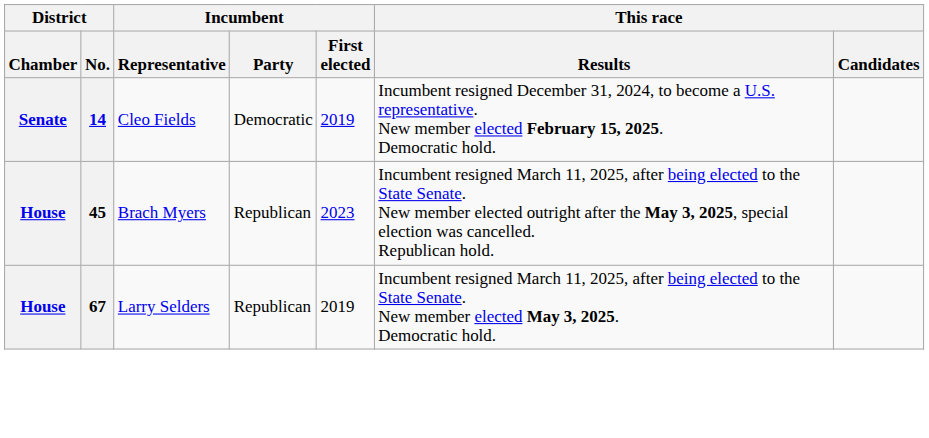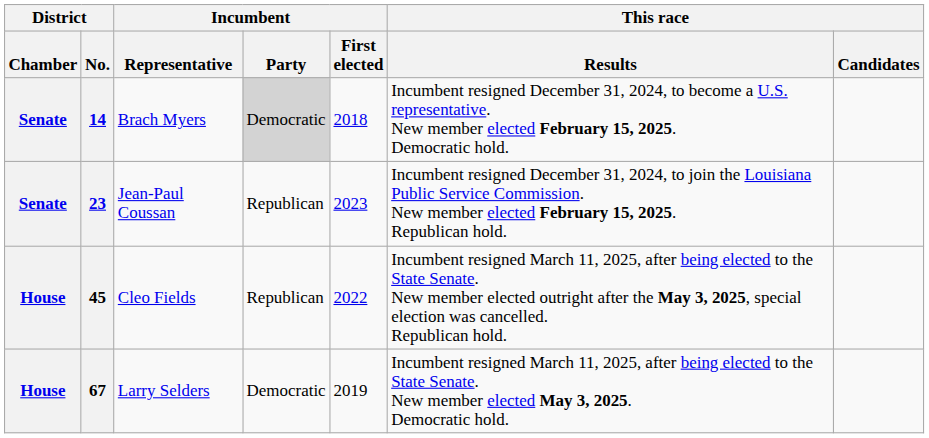14 | Incumbent / Representative: Cleo Fields -> Brach Myers
14 | Incumbent / Party: no background -> lightgrey background
14 | Incumbent / First elected: 2019 -> 2018
+ row: Senate | 23 | Jean-Paul Coussan | Republican | 2023 | Incumbent resigned December 31, 2024, to join the Louisiana Public Service Commission. New member elected February 15, 2025. Republican hold.
45 | Incumbent / Representative: Brach Myers -> Cleo Fields
45 | Incumbent / First elected: 2023 -> 2022
67 | Incumbent / Party: Republican -> Democratic
